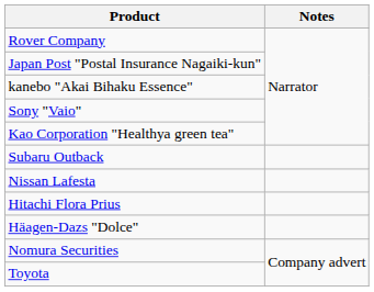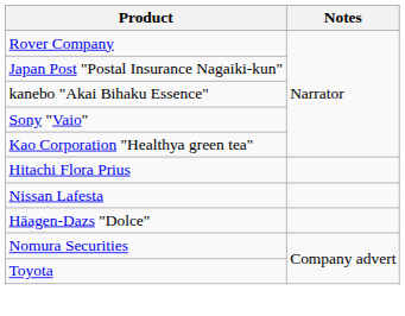- row: Subaru Outback
rows swapped: Nissan Lafesta <-> Hitachi Flora Prius
